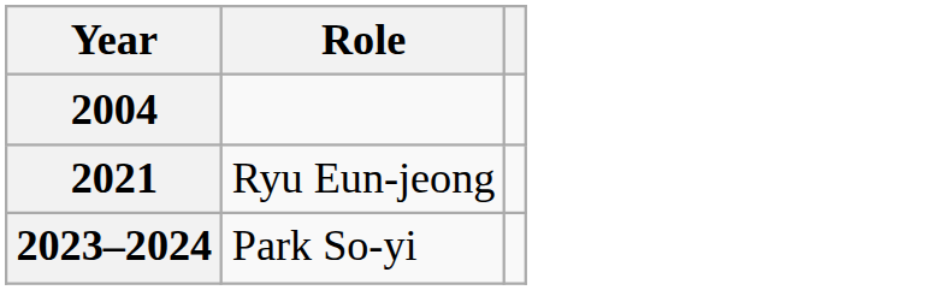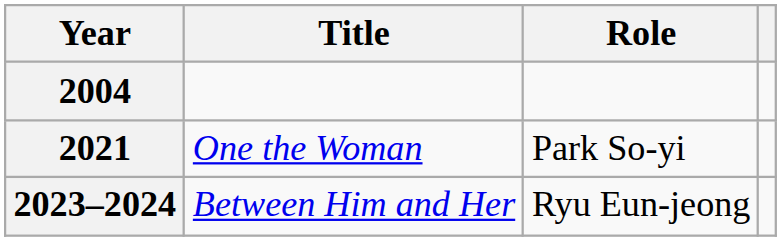+ column: Title | One the Woman | Between Him and Her
2021 | Role: Ryu Eun-jeong -> Park So-yi
2023–2024 | Role: Park So-yi -> Ryu Eun-jeong
